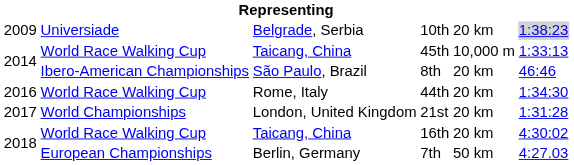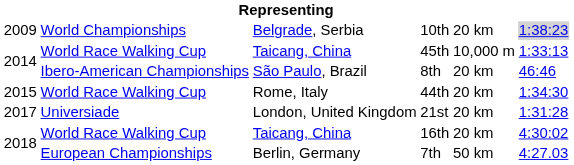10th | column 2: Universiade -> World Championships
44th | column 1: 2016 -> 2015
21st | column 2: World Championships -> Universiade
